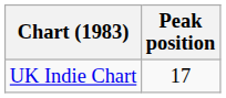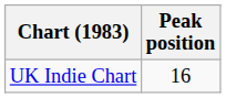UK Indie Chart | Peak position: 17 -> 16
